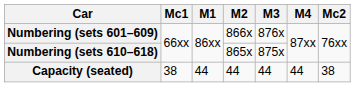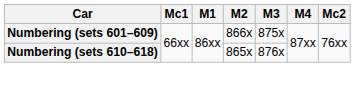Numbering (sets 601–609) | M3: 876x -> 875x
Numbering (sets 610–618) | M3: 875x -> 876x
- row: Capacity (seated) | 38 | 44 | 44 | 44 | 44 | 38
